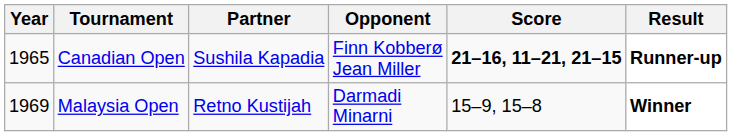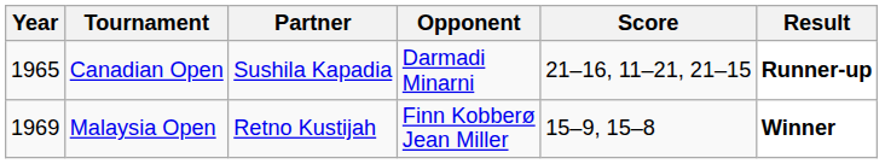Canadian Open | Opponent: Finn Kobberø Jean Miller -> Darmadi Minarni
Canadian Open | Score: bold -> normal
Malaysia Open | Opponent: Darmadi Minarni -> Finn Kobberø Jean Miller
